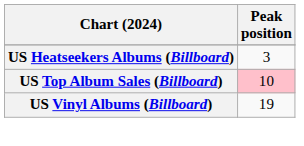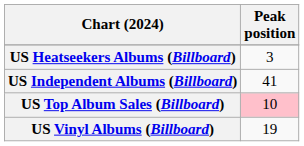+ row: US Independent Albums (Billboard) | 41
